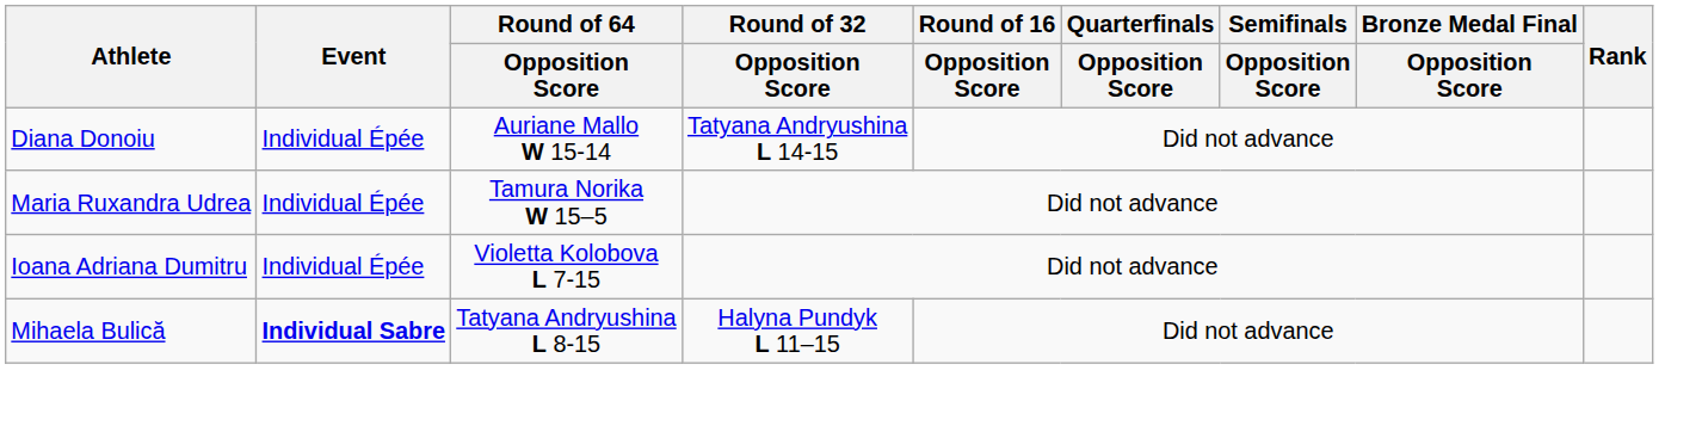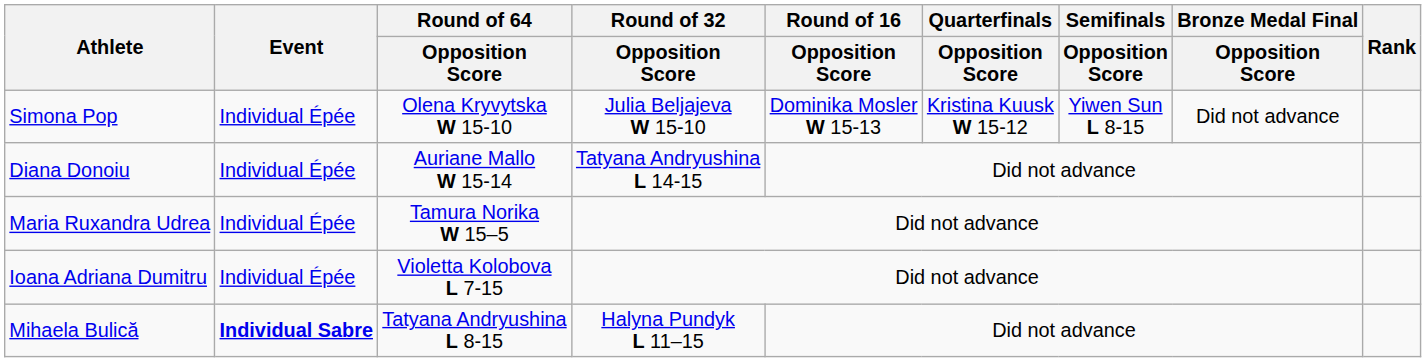+ row: Simona Pop | Individual Épée | Olena Kryvytska W 15-10 | Julia Beljajeva W 15-10 | Dominika Mosler W 15-13 | Kristina Kuusk W 15-12 | Yiwen Sun L 8-15 | Did not advance
